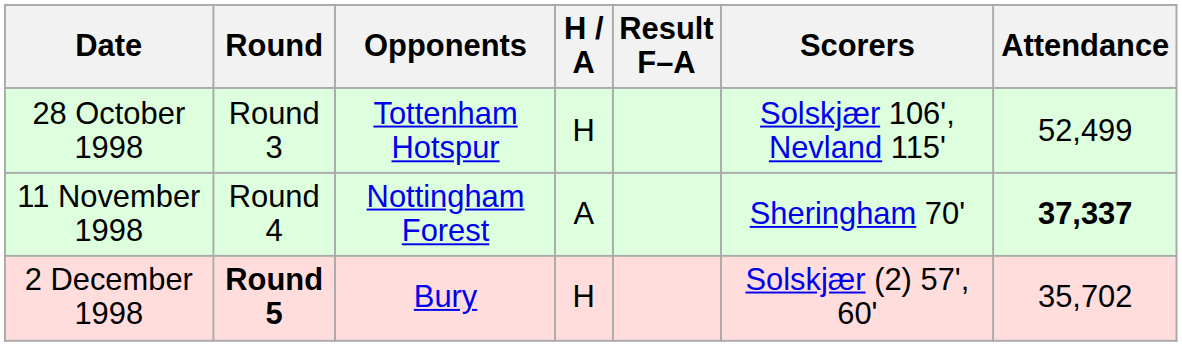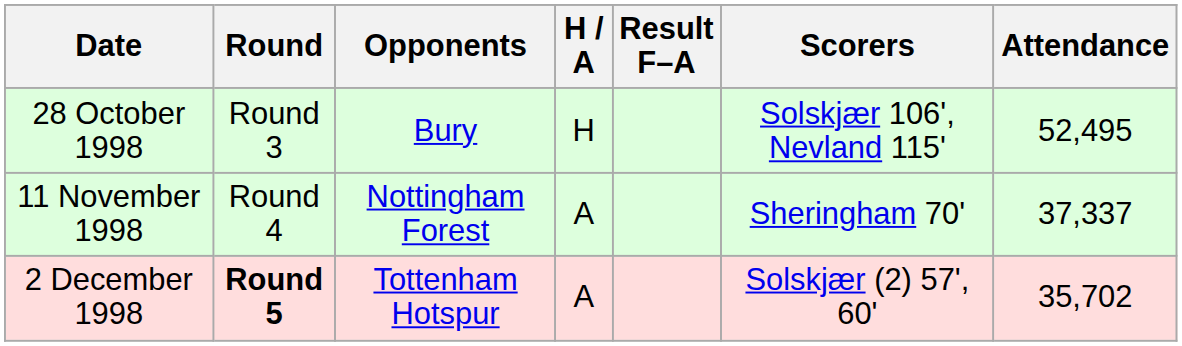28 October 1998 | Opponents: Tottenham Hotspur -> Bury
28 October 1998 | Attendance: 52,499 -> 52,495
11 November 1998 | Attendance: bold -> normal
2 December 1998 | Opponents: Bury -> Tottenham Hotspur
2 December 1998 | H / A: H -> A
